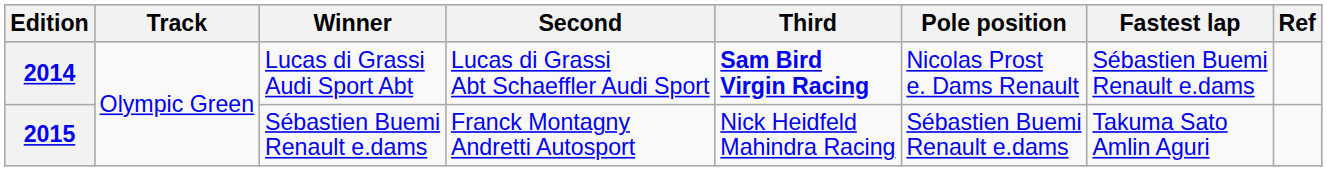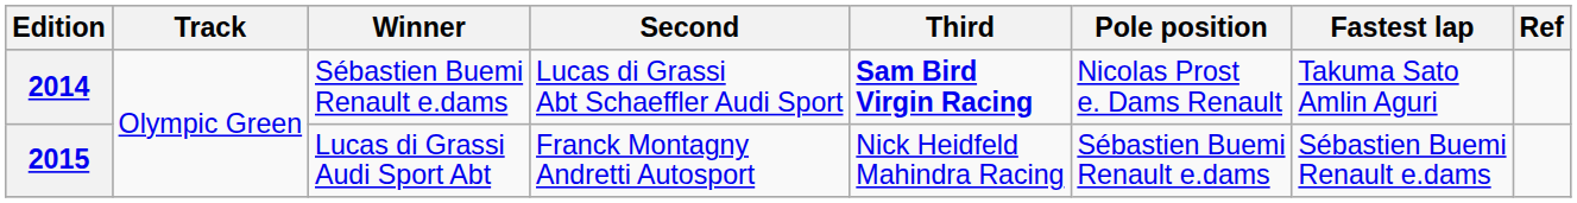2014 | Winner: Lucas di Grassi Audi Sport Abt -> Sébastien Buemi Renault e.dams
2014 | Fastest lap: Sébastien Buemi Renault e.dams -> Takuma Sato Amlin Aguri
2015 | Winner: Sébastien Buemi Renault e.dams -> Lucas di Grassi Audi Sport Abt
2015 | Fastest lap: Takuma Sato Amlin Aguri -> Sébastien Buemi Renault e.dams
